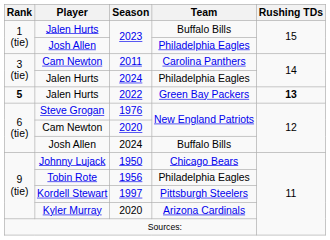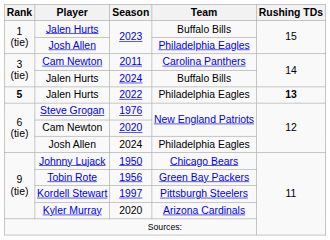Jalen Hurts / 2024 | Team: Philadelphia Eagles -> Buffalo Bills
2022 | Team: Green Bay Packers -> Philadelphia Eagles
Josh Allen / 2024 | Team: Buffalo Bills -> Philadelphia Eagles
1956 | Team: Philadelphia Eagles -> Green Bay Packers
